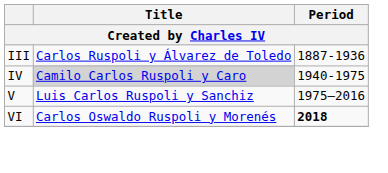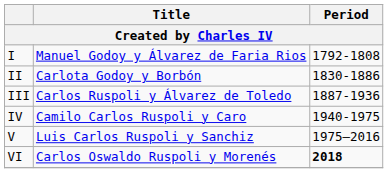+ row: I | Manuel Godoy y Álvarez de Faria Rios | 1792-1808
+ row: II | Carlota Godoy y Borbón | 1830-1886
IV | Title: lightgrey background -> no background
